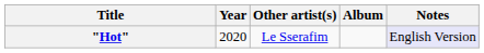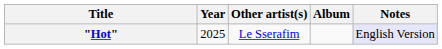"Hot" | Year: 2020 -> 2025
